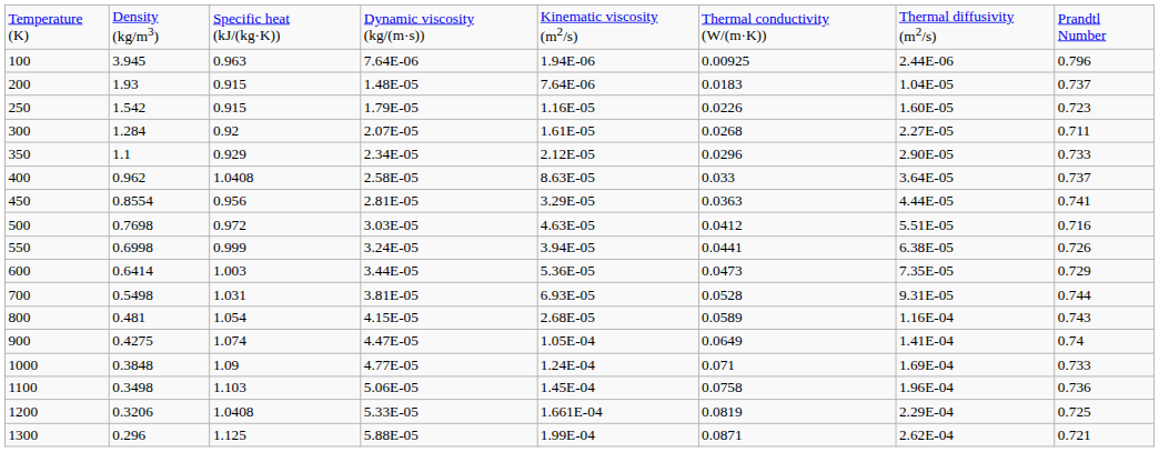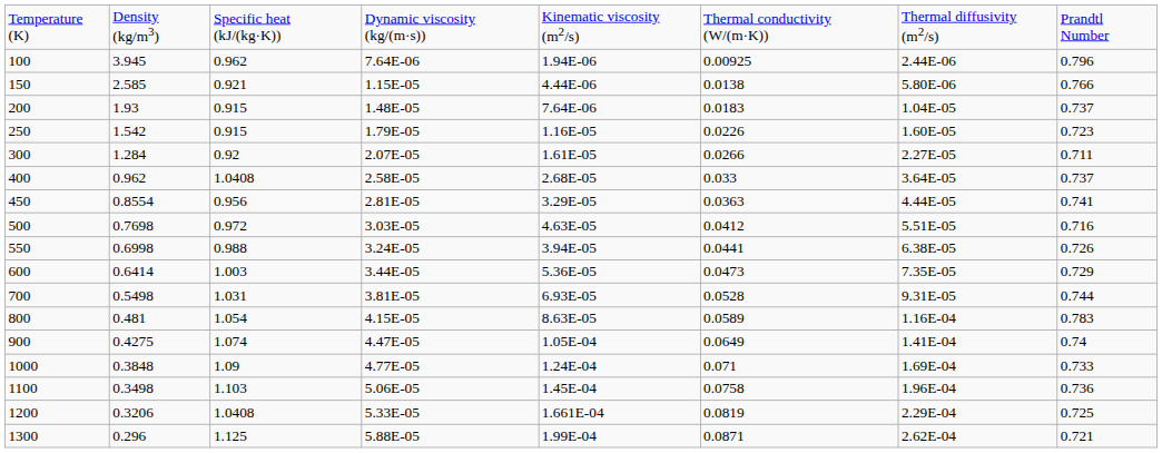100 | column 3: 0.963 -> 0.962
+ row: 150 | 2.585 | 0.921 | 1.15E-05 | 4.44E-06 | 0.0138 | 5.80E-06 | 0.766
300 | column 6: 0.0268 -> 0.0266
- row: 350 | 1.1 | 0.929 | 2.34E-05 | 2.12E-05 | 0.0296 | 2.90E-05 | 0.733
400 | column 5: 8.63E-05 -> 2.68E-05
550 | column 3: 0.999 -> 0.988
800 | column 5: 2.68E-05 -> 8.63E-05
800 | column 8: 0.743 -> 0.783
